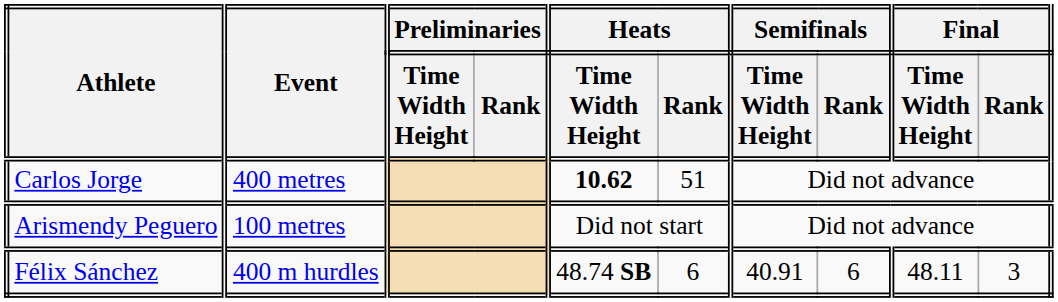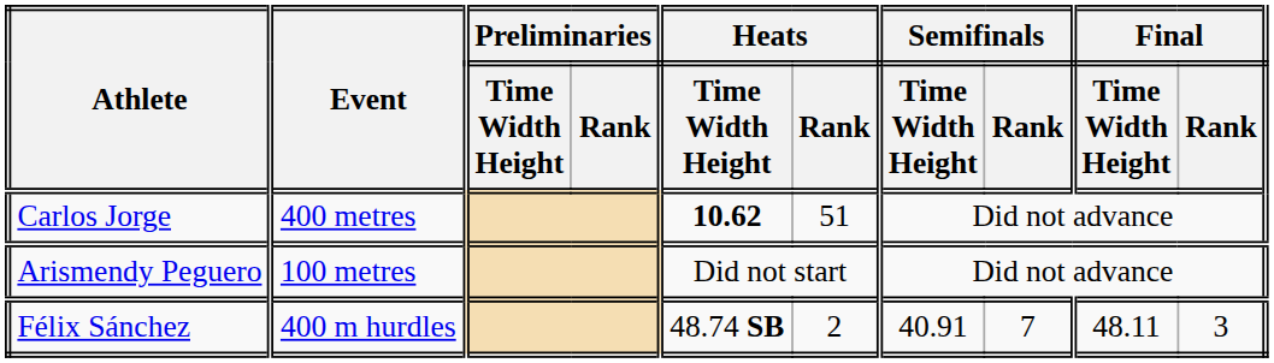Félix Sánchez | Heats / Rank: 6 -> 2
Félix Sánchez | Semifinals / Rank: 6 -> 7
